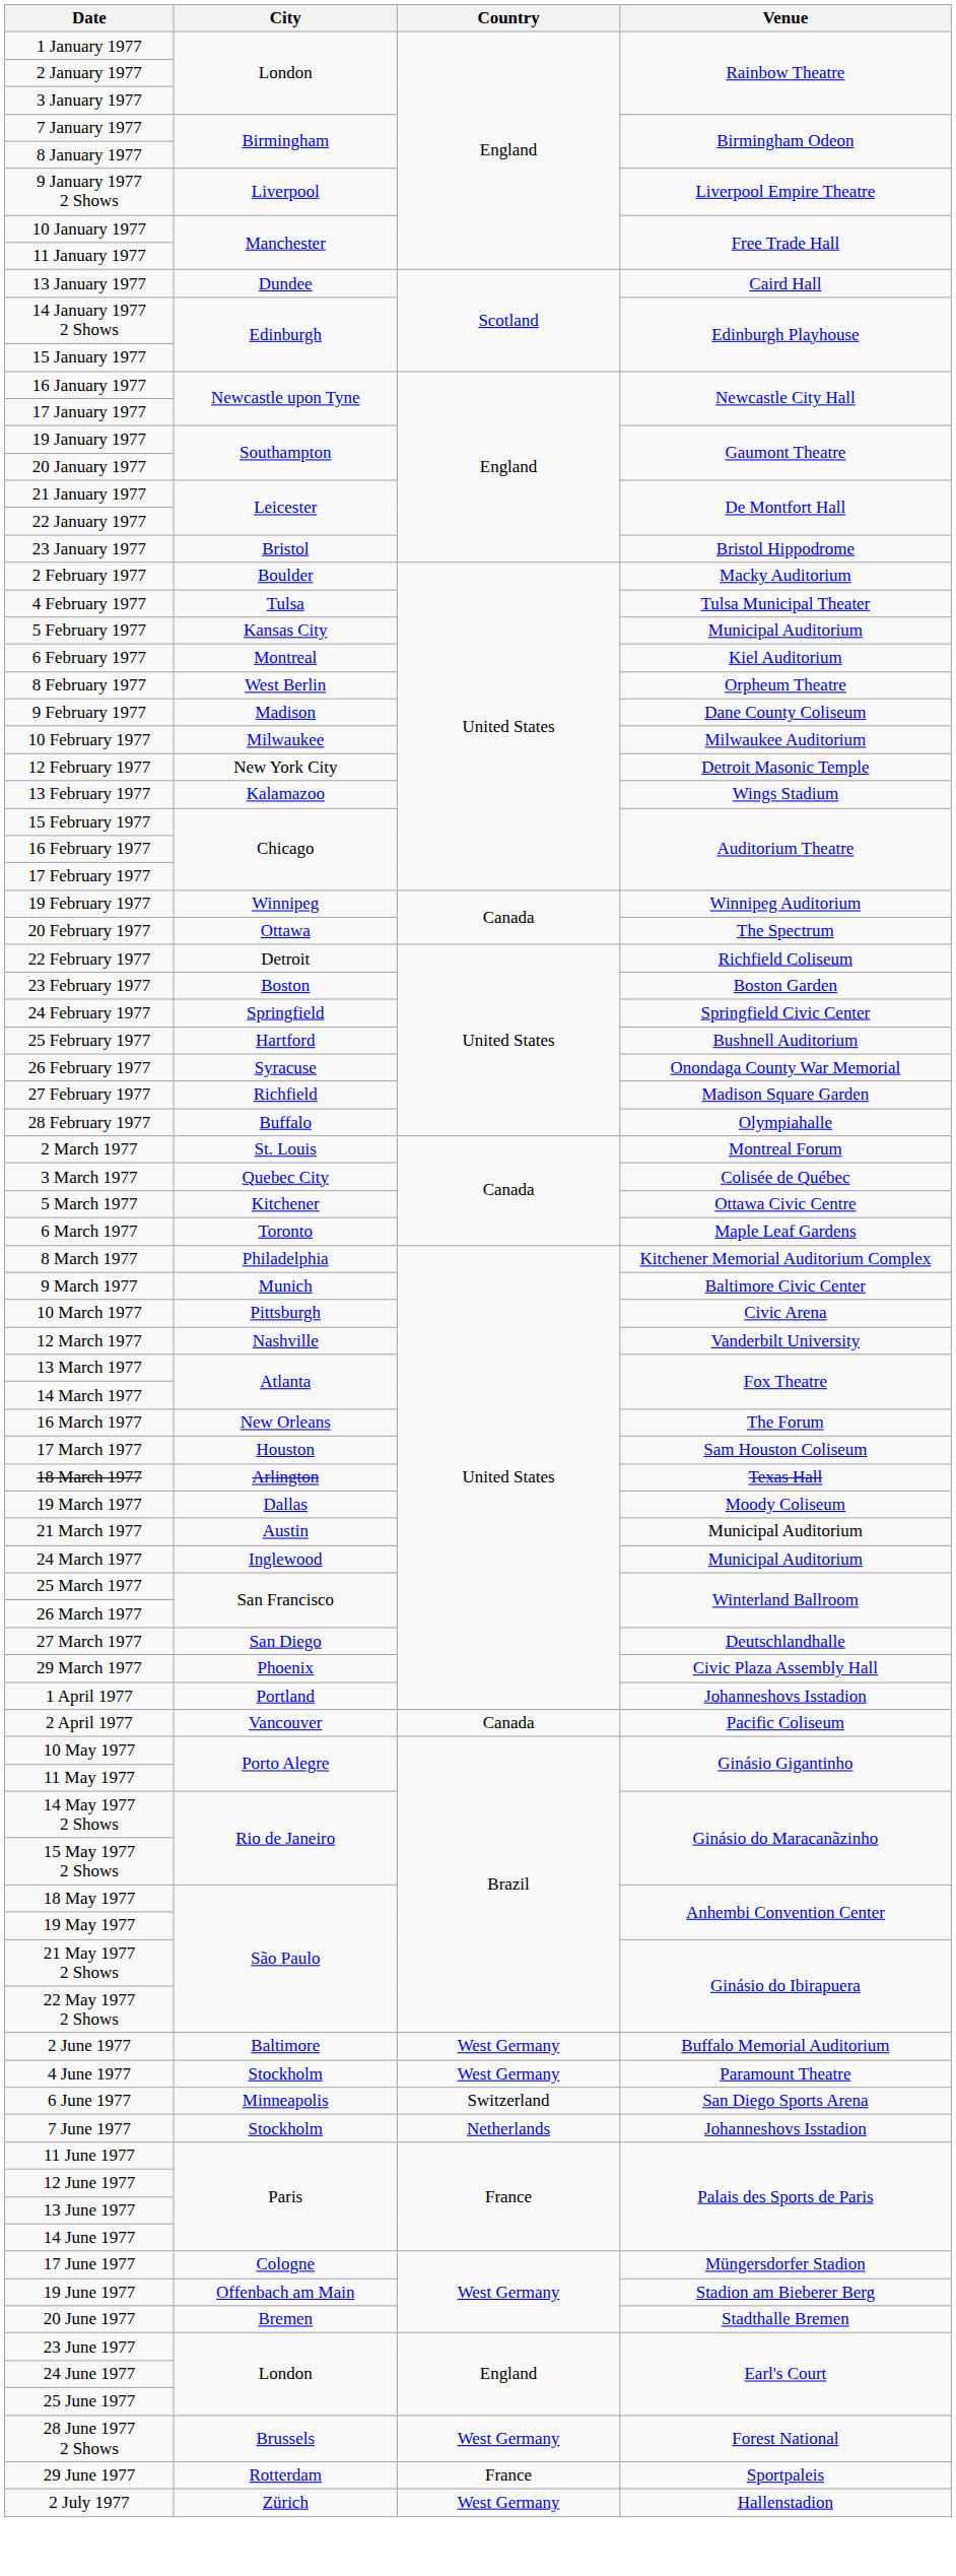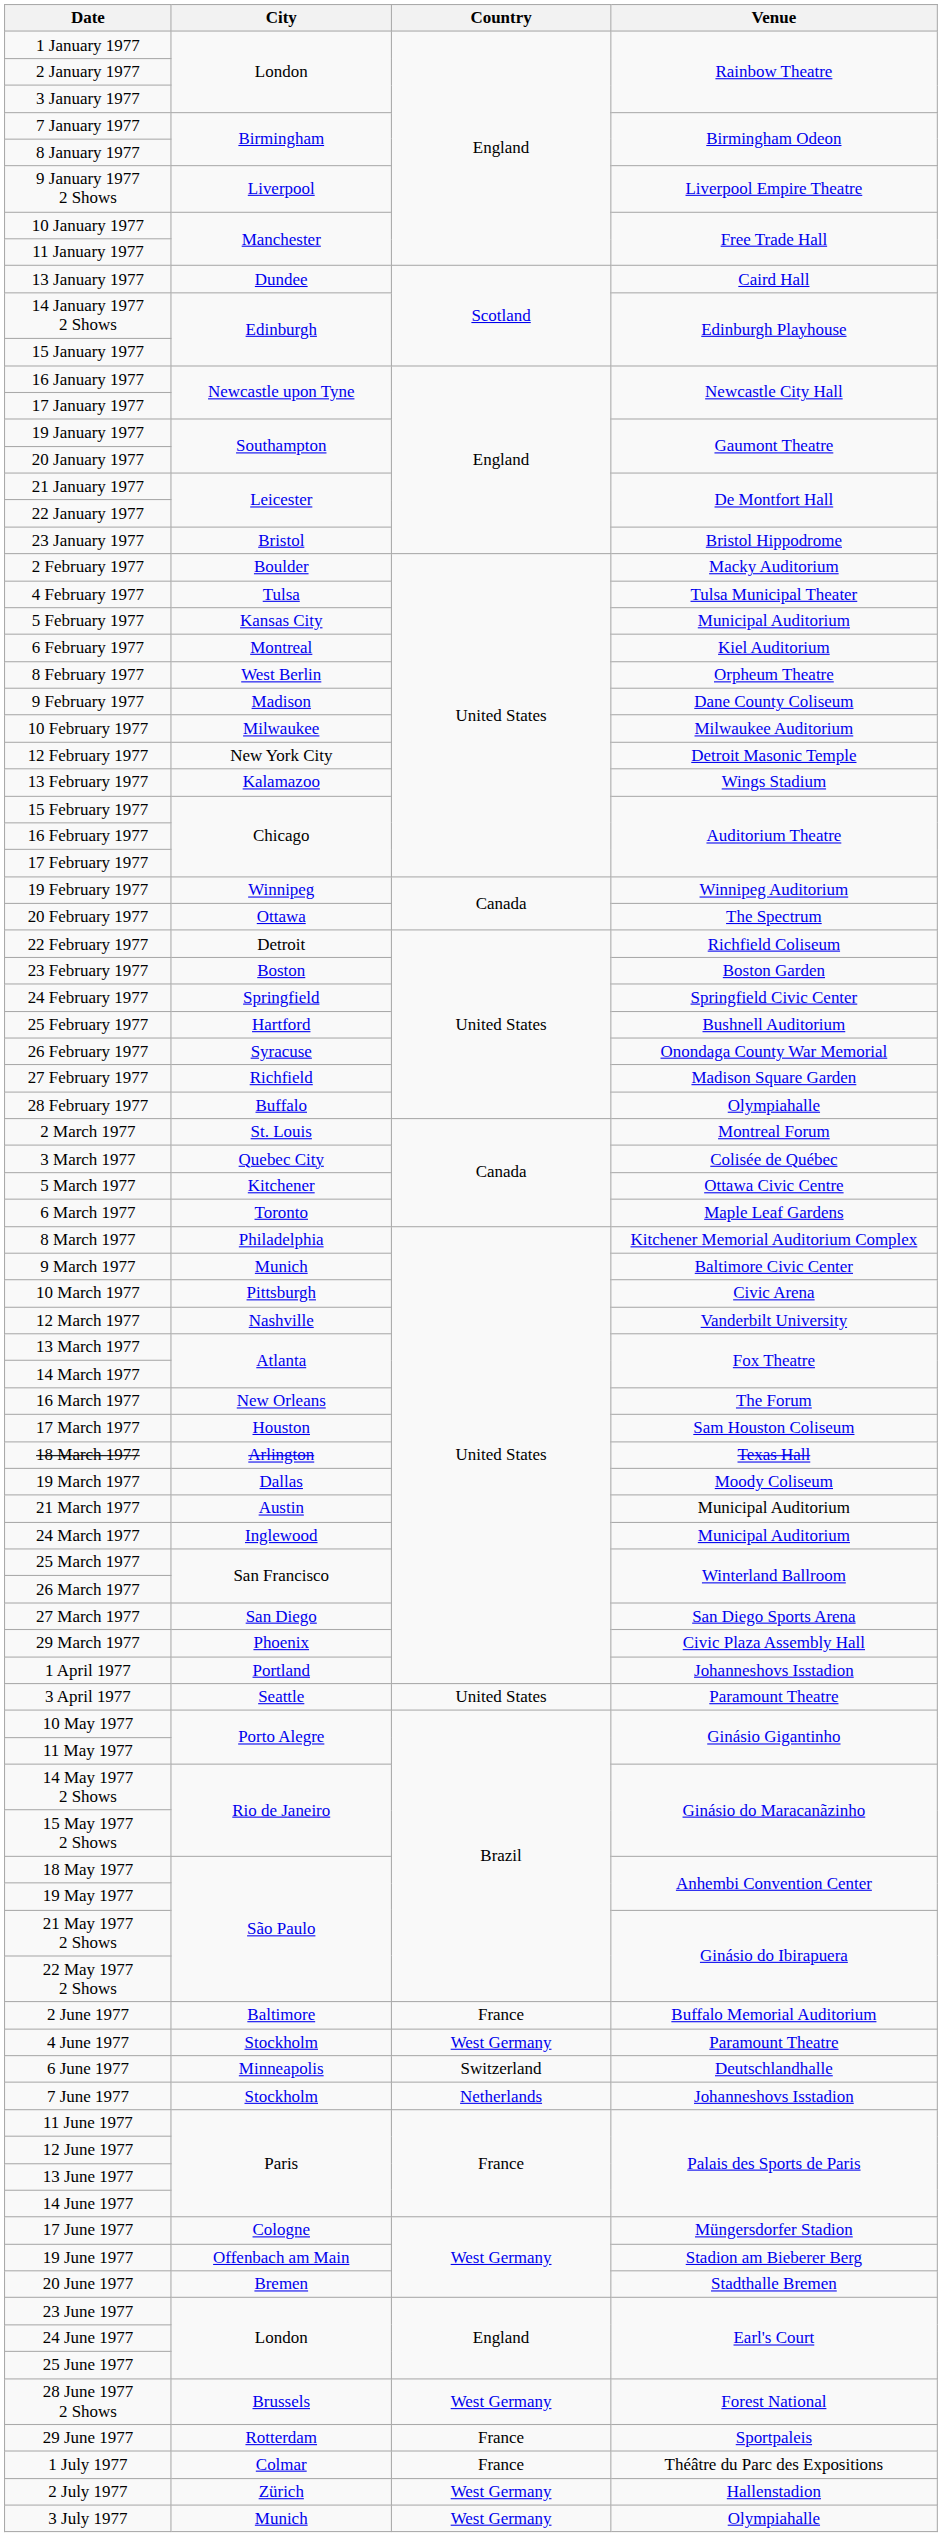27 March 1977 | Venue: Deutschlandhalle -> San Diego Sports Arena
- row: 2 April 1977 | Vancouver | Canada | Pacific Coliseum
+ row: 3 April 1977 | Seattle | United States | Paramount Theatre
2 June 1977 | Country: West Germany -> France
6 June 1977 | Venue: San Diego Sports Arena -> Deutschlandhalle
+ row: 1 July 1977 | Colmar | France | Théâtre du Parc des Expositions
+ row: 3 July 1977 | Munich | West Germany | Olympiahalle
